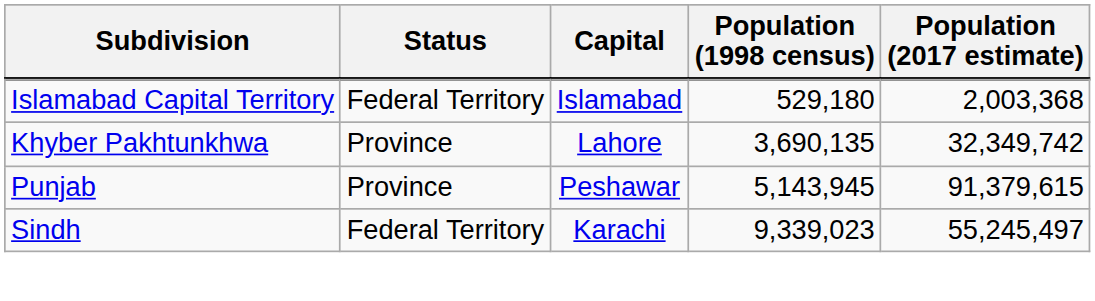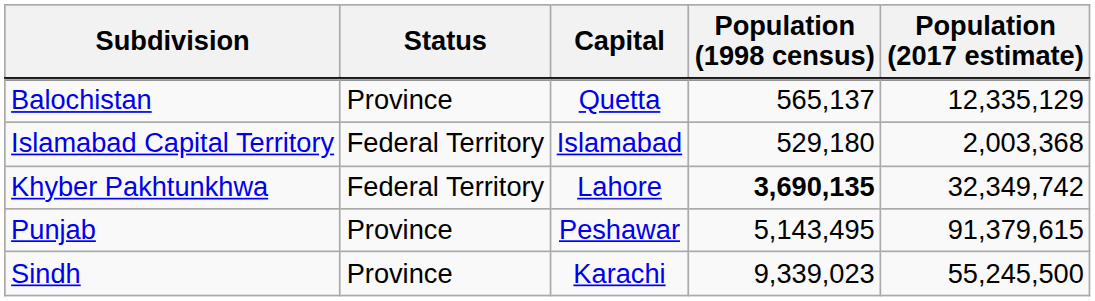+ row: Balochistan | Province | Quetta | 565,137 | 12,335,129
Khyber Pakhtunkhwa | Status: Province -> Federal Territory
Khyber Pakhtunkhwa | Population (1998 census): normal -> bold
Punjab | Population (1998 census): 5,143,945 -> 5,143,495
Sindh | Status: Federal Territory -> Province
Sindh | Population (2017 estimate): 55,245,497 -> 55,245,500
